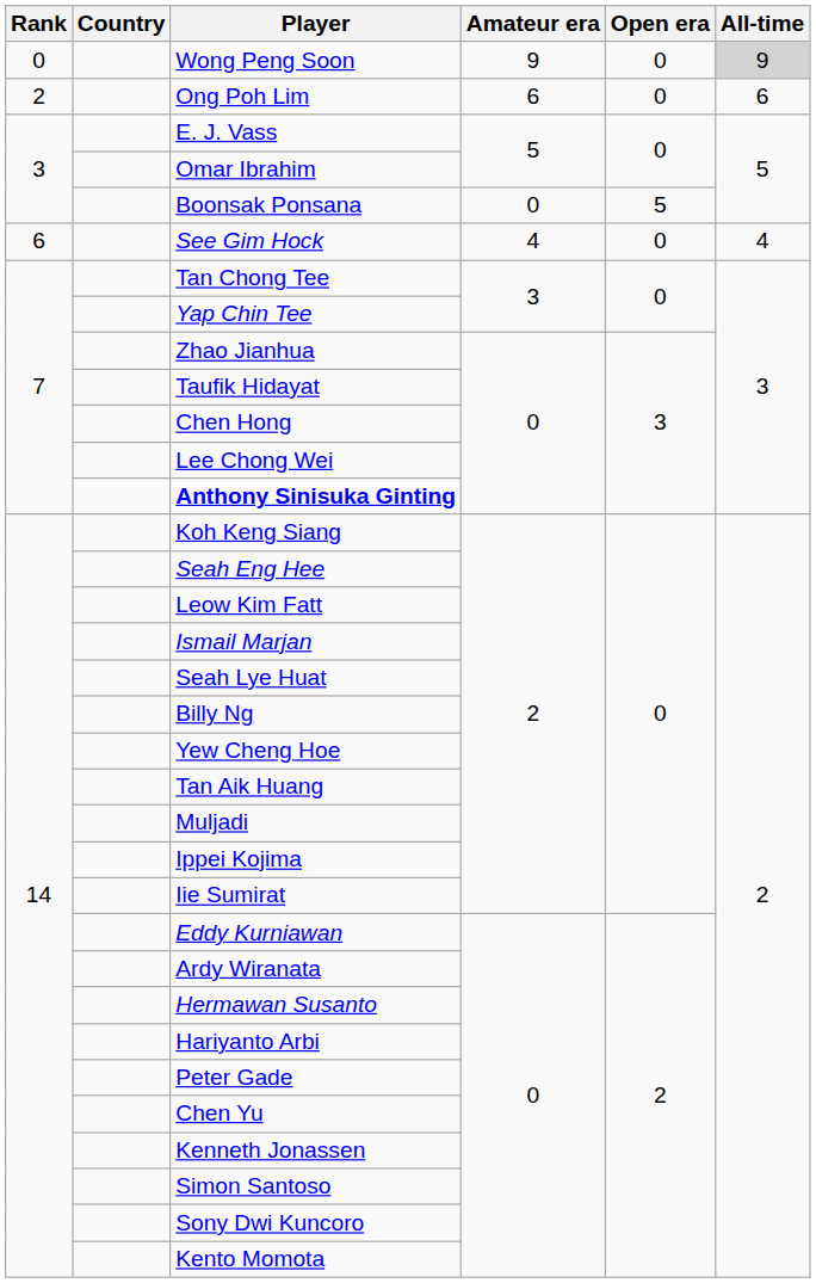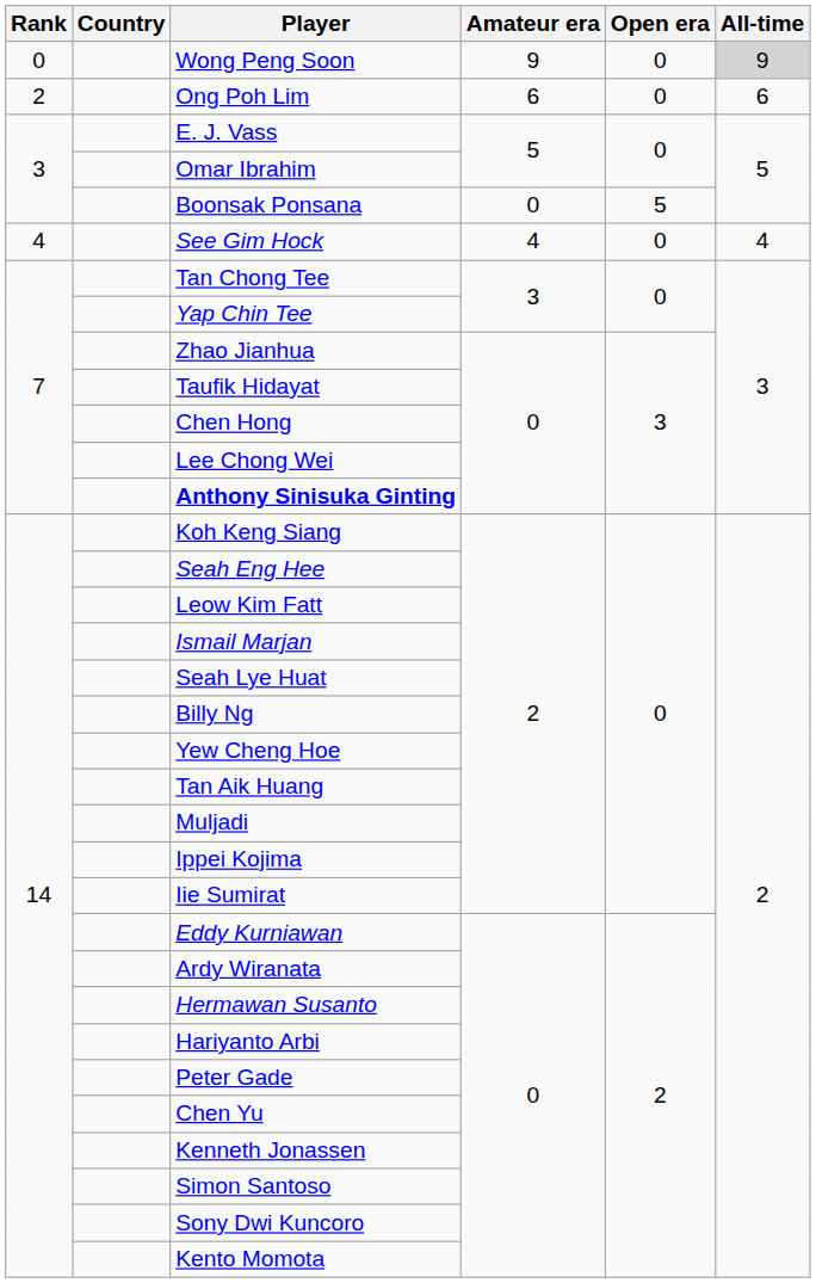See Gim Hock | Rank: 6 -> 4
